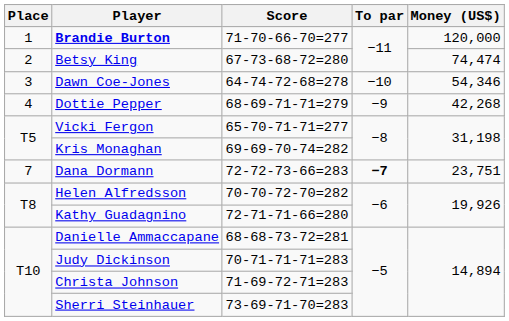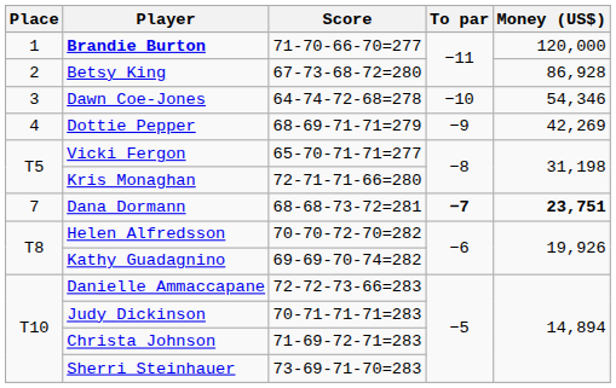Betsy King | Money (US$): 74,474 -> 86,928
Dottie Pepper | Money (US$): 42,268 -> 42,269
Kris Monaghan | Score: 69-69-70-74=282 -> 72-71-71-66=280
Dana Dormann | Score: 72-72-73-66=283 -> 68-68-73-72=281
Dana Dormann | Money (US$): normal -> bold
Kathy Guadagnino | Score: 72-71-71-66=280 -> 69-69-70-74=282
Danielle Ammaccapane | Score: 68-68-73-72=281 -> 72-72-73-66=283
